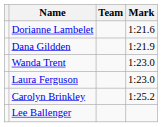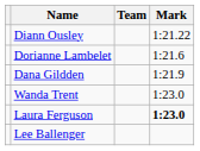+ row: Diann Ousley | 1:21.22
Laura Ferguson | Mark: normal -> bold
- row: Carolyn Brinkley | 1:25.2
